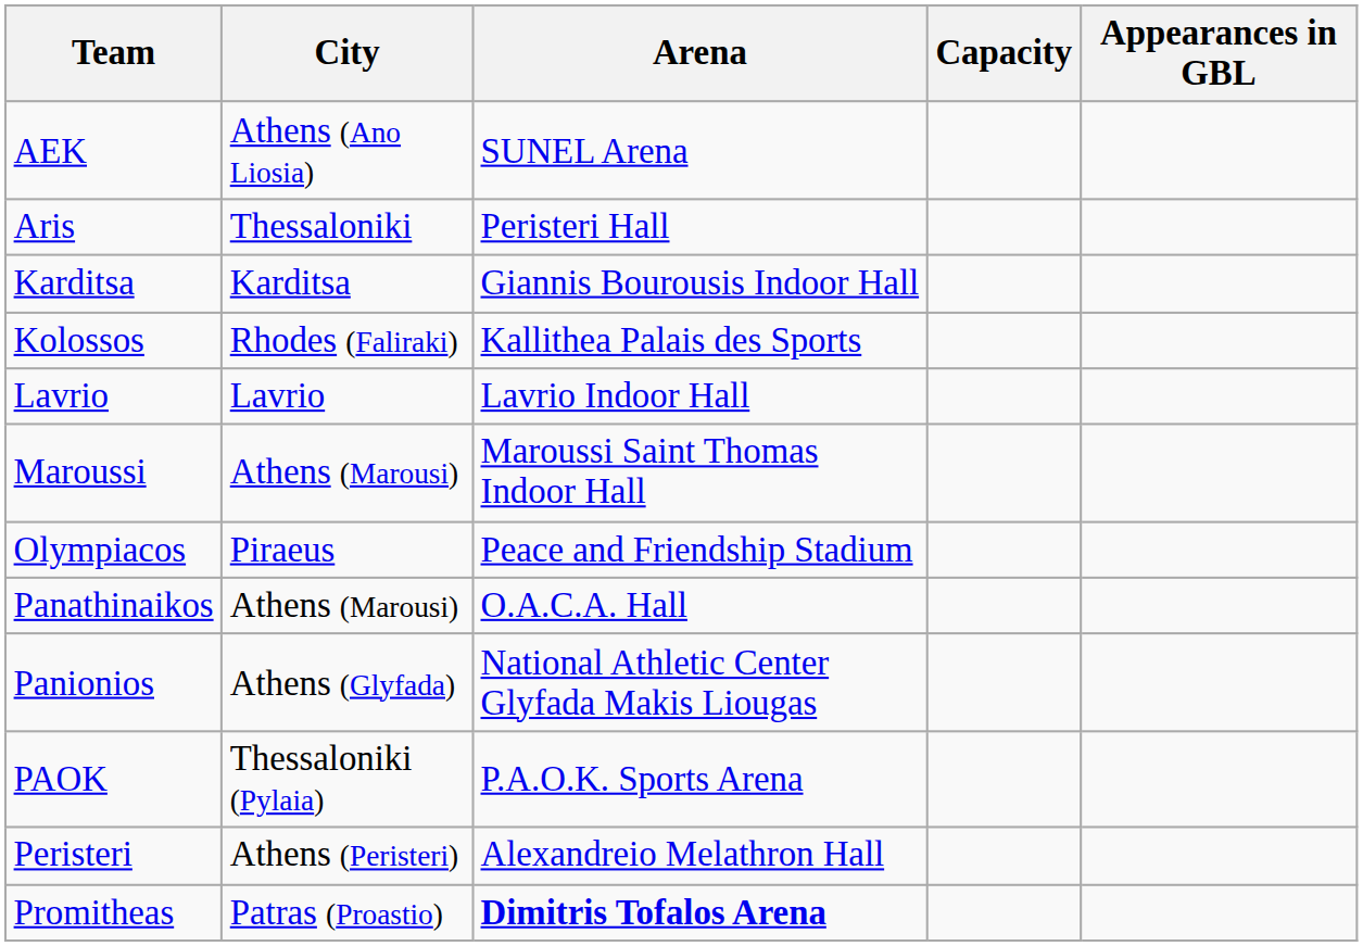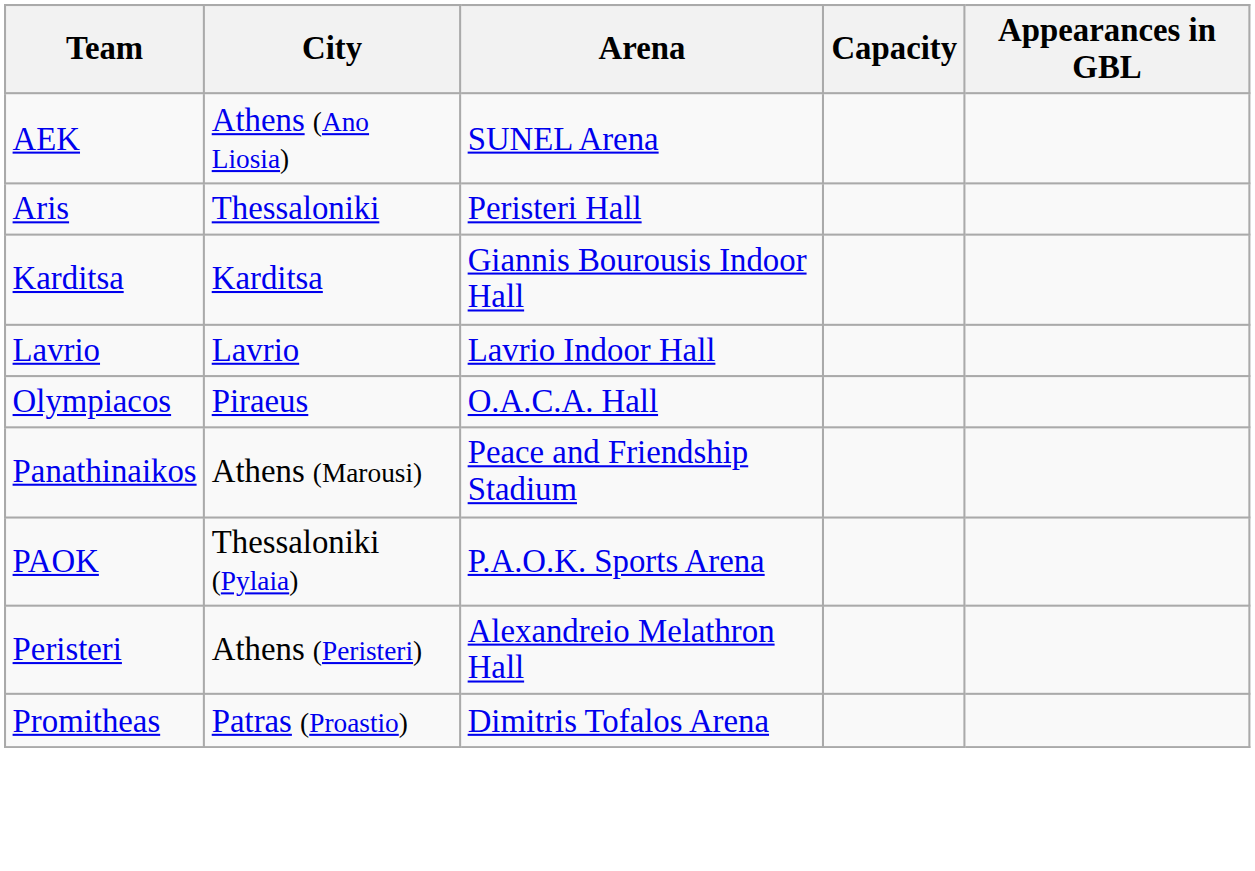- row: Kolossos | Rhodes (Faliraki) | Kallithea Palais des Sports
- row: Maroussi | Athens (Marousi) | Maroussi Saint Thomas Indoor Hall
Olympiacos | Arena: Peace and Friendship Stadium -> O.A.C.A. Hall
Panathinaikos | Arena: O.A.C.A. Hall -> Peace and Friendship Stadium
- row: Panionios | Athens (Glyfada) | National Athletic Center Glyfada Makis Liougas
Promitheas | Arena: bold -> normal
